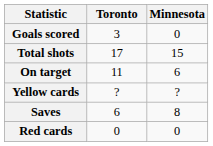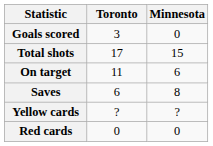rows swapped: Saves <-> Yellow cards
